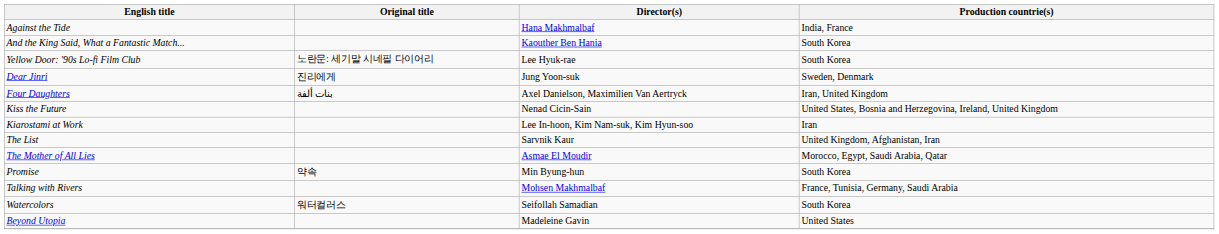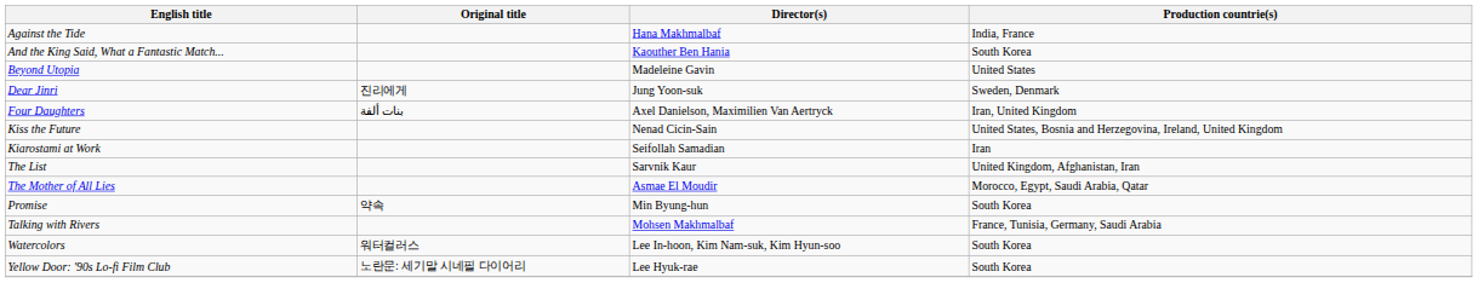rows swapped: Beyond Utopia <-> Yellow Door: ′90s Lo-fi Film Club
Kiarostami at Work | Director(s): Lee In-hoon, Kim Nam-suk, Kim Hyun-soo -> Seifollah Samadian
Watercolors | Director(s): Seifollah Samadian -> Lee In-hoon, Kim Nam-suk, Kim Hyun-soo
